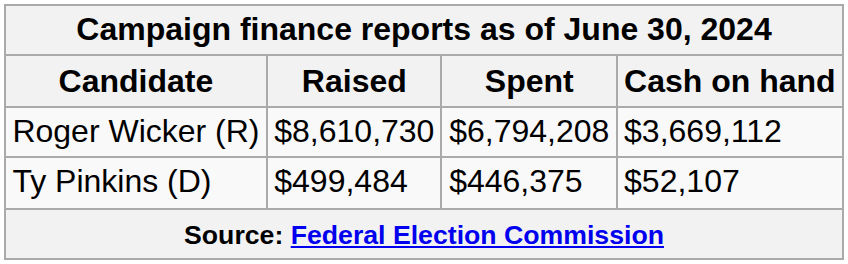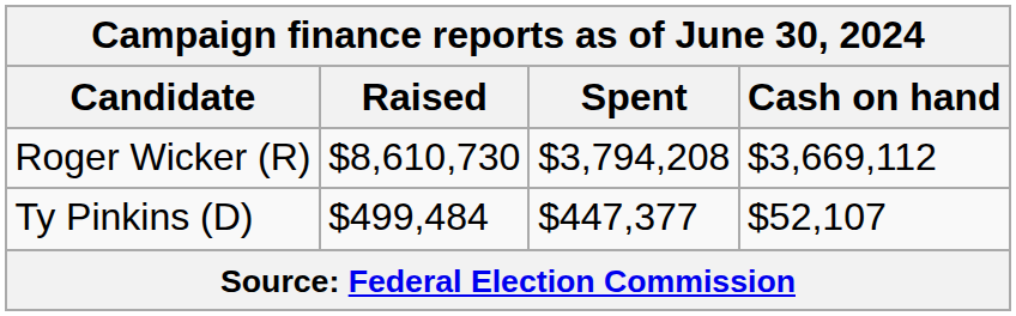Roger Wicker (R) | Spent: $6,794,208 -> $3,794,208
Ty Pinkins (D) | Spent: $446,375 -> $447,377
